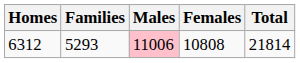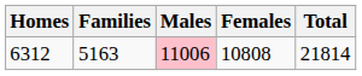6312 | Families: 5293 -> 5163
